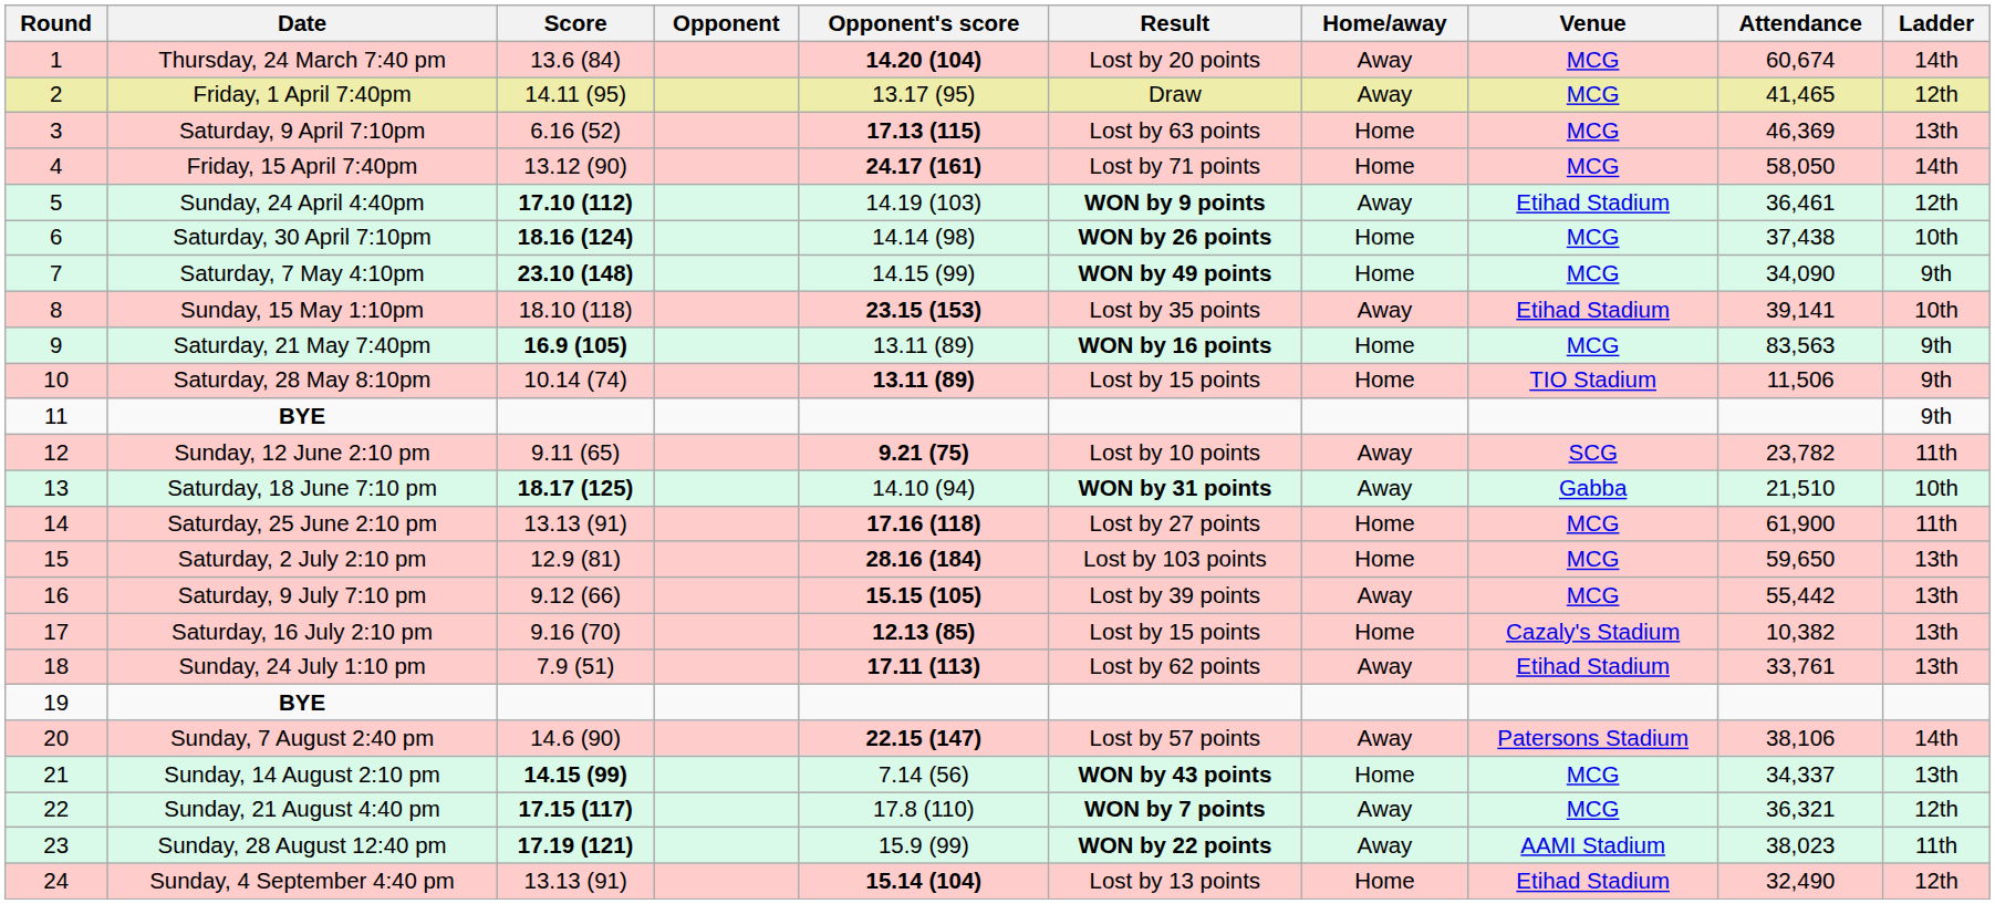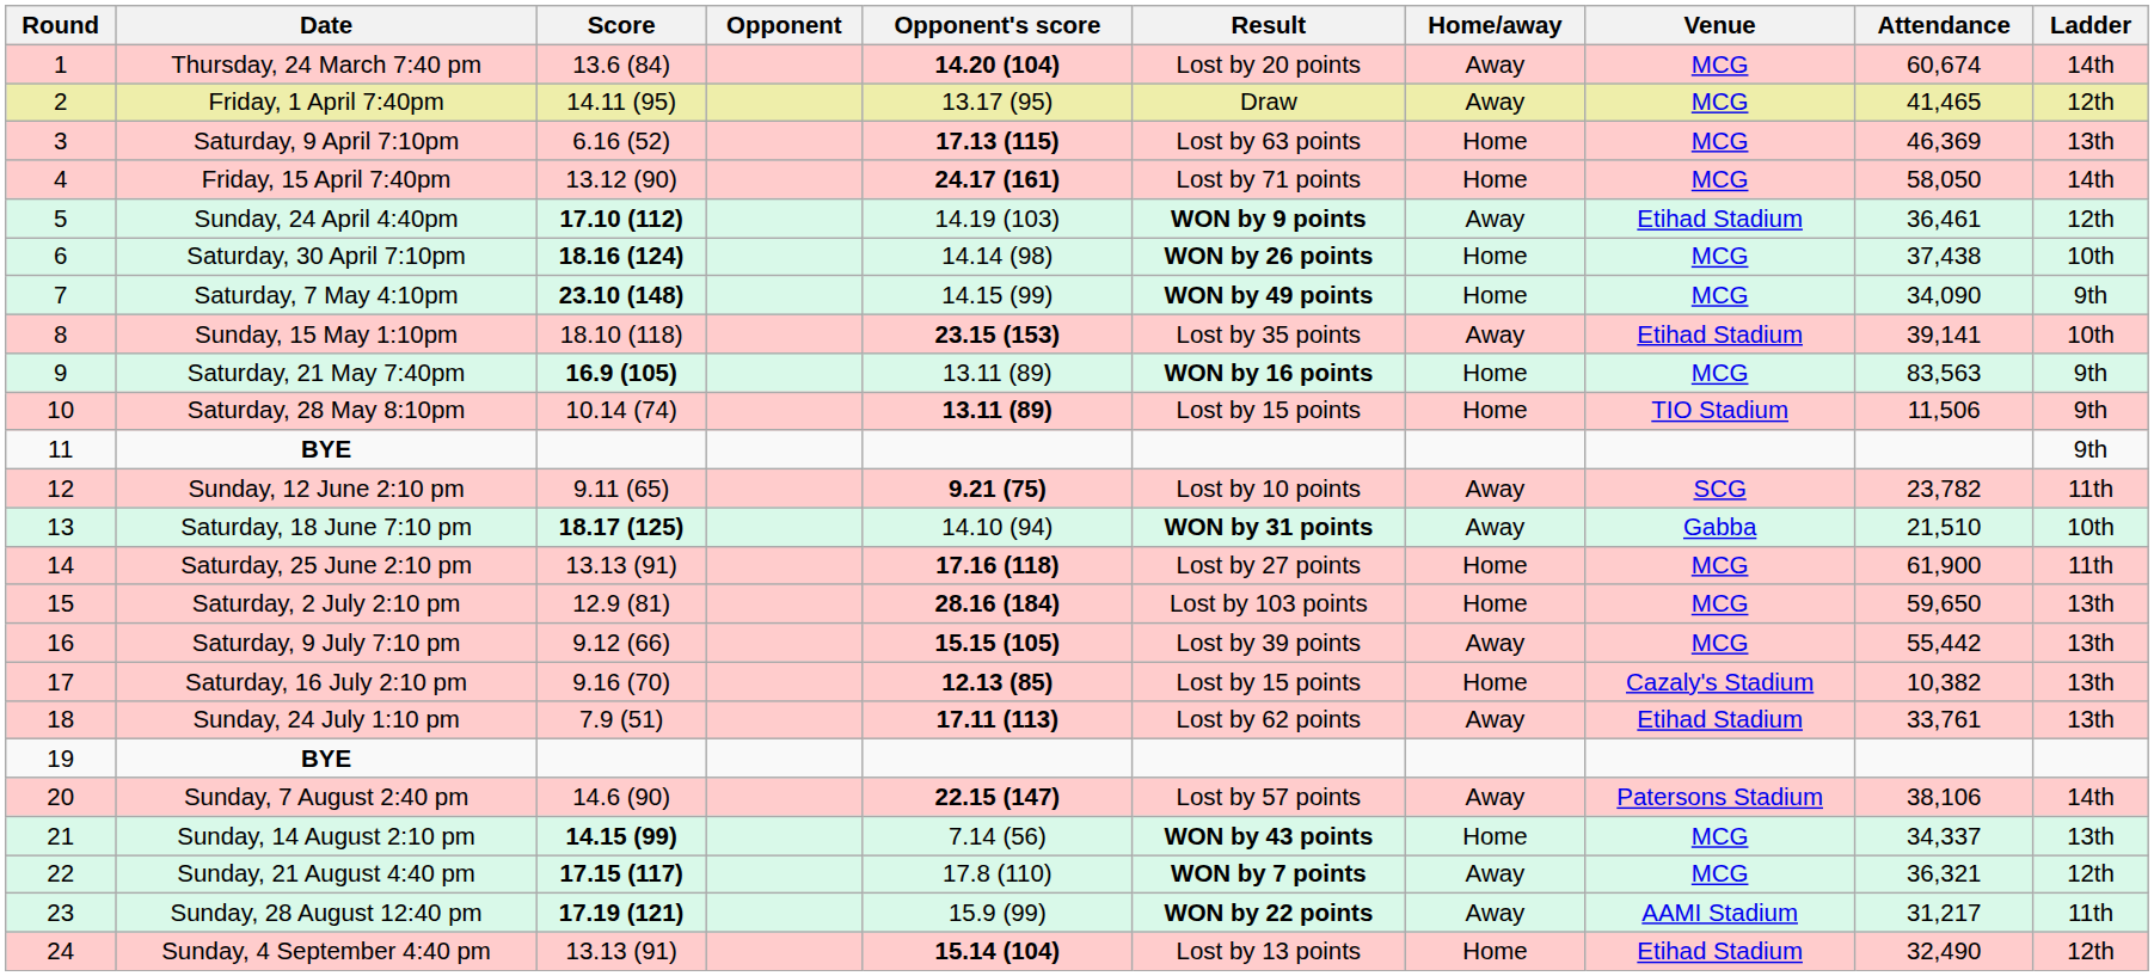Sunday, 28 August 12:40 pm | Attendance: 38,023 -> 31,217
